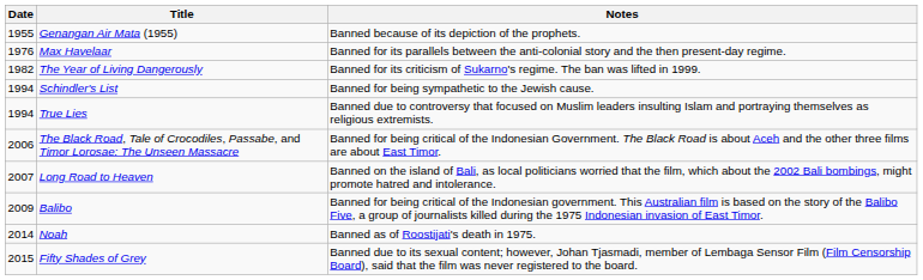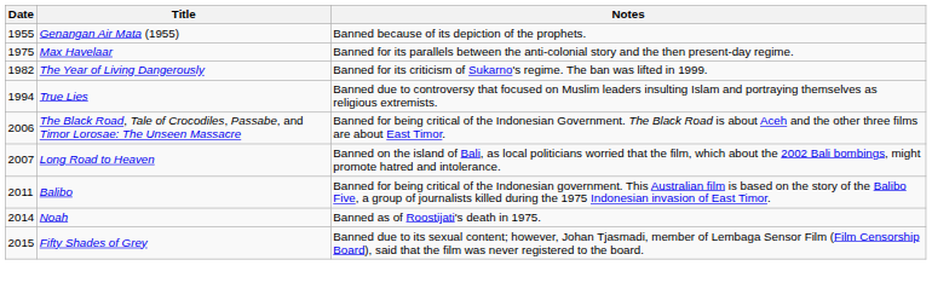Max Havelaar | Date: 1976 -> 1975
- row: 1994 | Schindler's List | Banned for being sympathetic to the Jewish cause.
Balibo | Date: 2009 -> 2011
